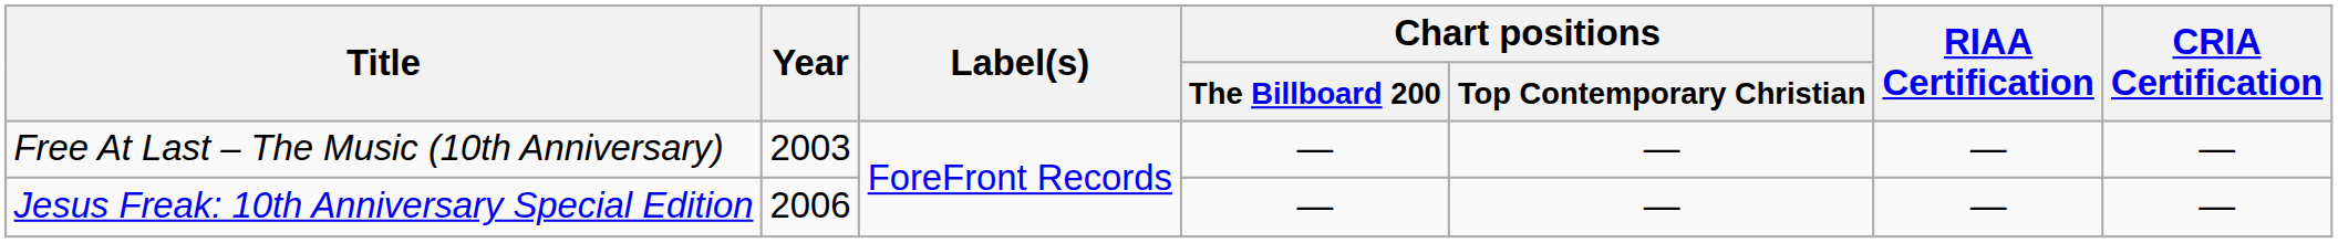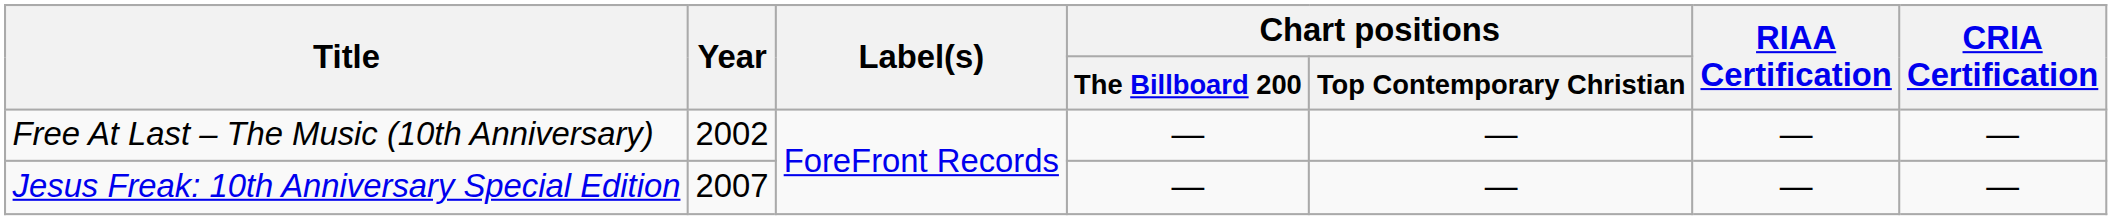Free At Last – The Music (10th Anniversary) | Year: 2003 -> 2002
Jesus Freak: 10th Anniversary Special Edition | Year: 2006 -> 2007
